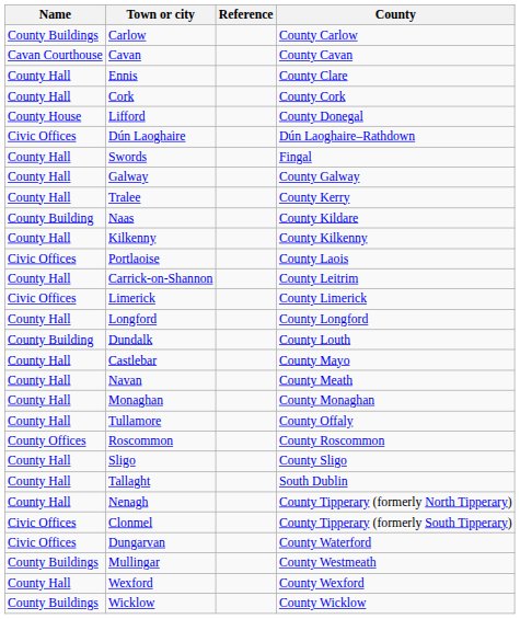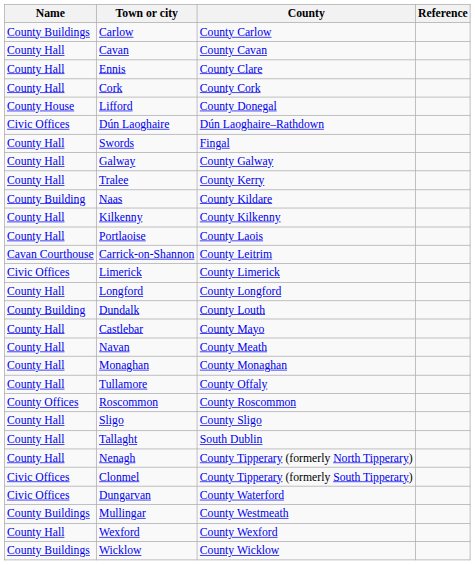columns swapped: County <-> Reference
Cavan | Name: Cavan Courthouse -> County Hall
Portlaoise | Name: Civic Offices -> County Hall
Carrick-on-Shannon | Name: County Hall -> Cavan Courthouse
